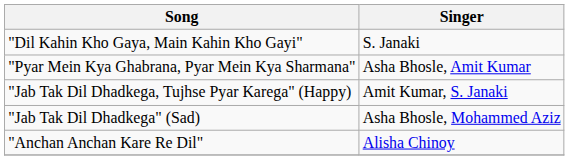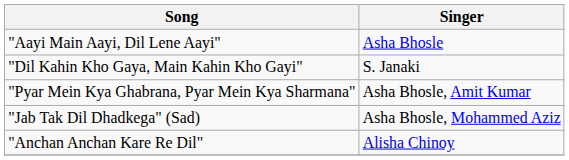+ row: "Aayi Main Aayi, Dil Lene Aayi" | Asha Bhosle
- row: "Jab Tak Dil Dhadkega, Tujhse Pyar Karega" (Happy) | Amit Kumar, S. Janaki
